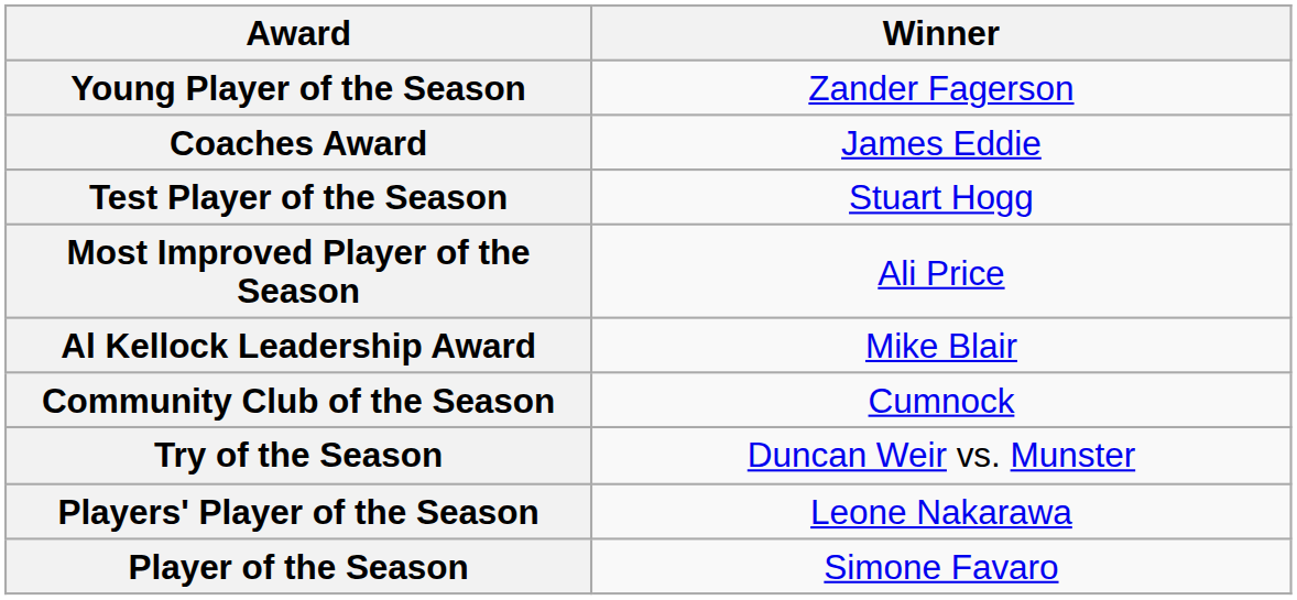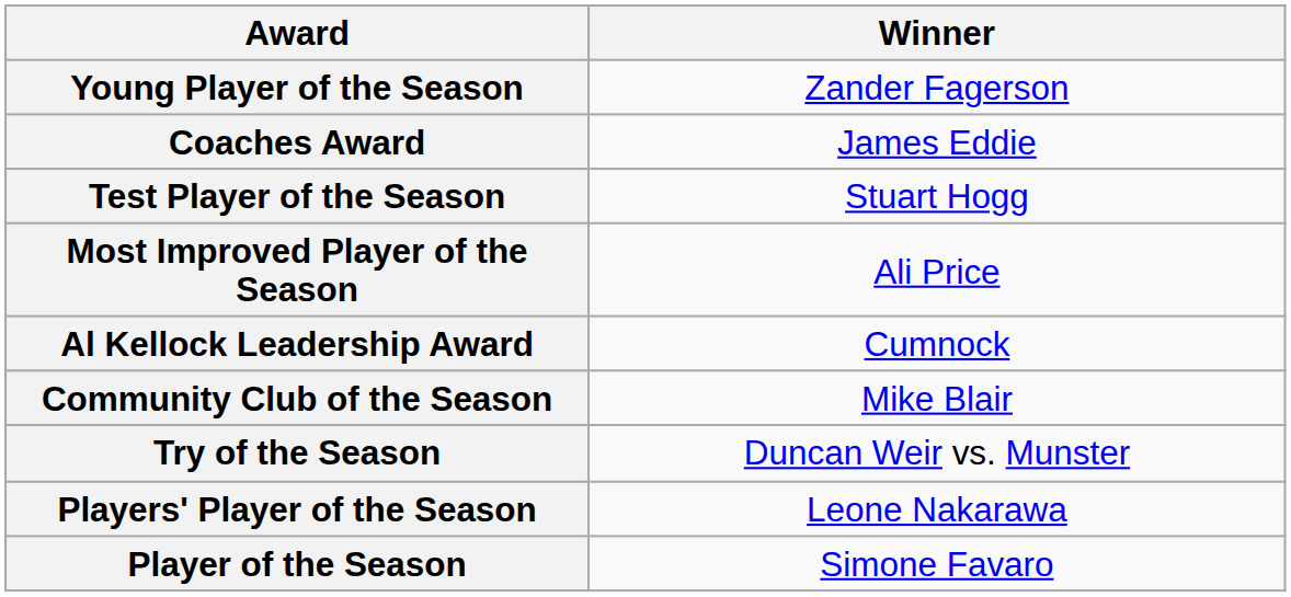Al Kellock Leadership Award | Winner: Mike Blair -> Cumnock
Community Club of the Season | Winner: Cumnock -> Mike Blair
